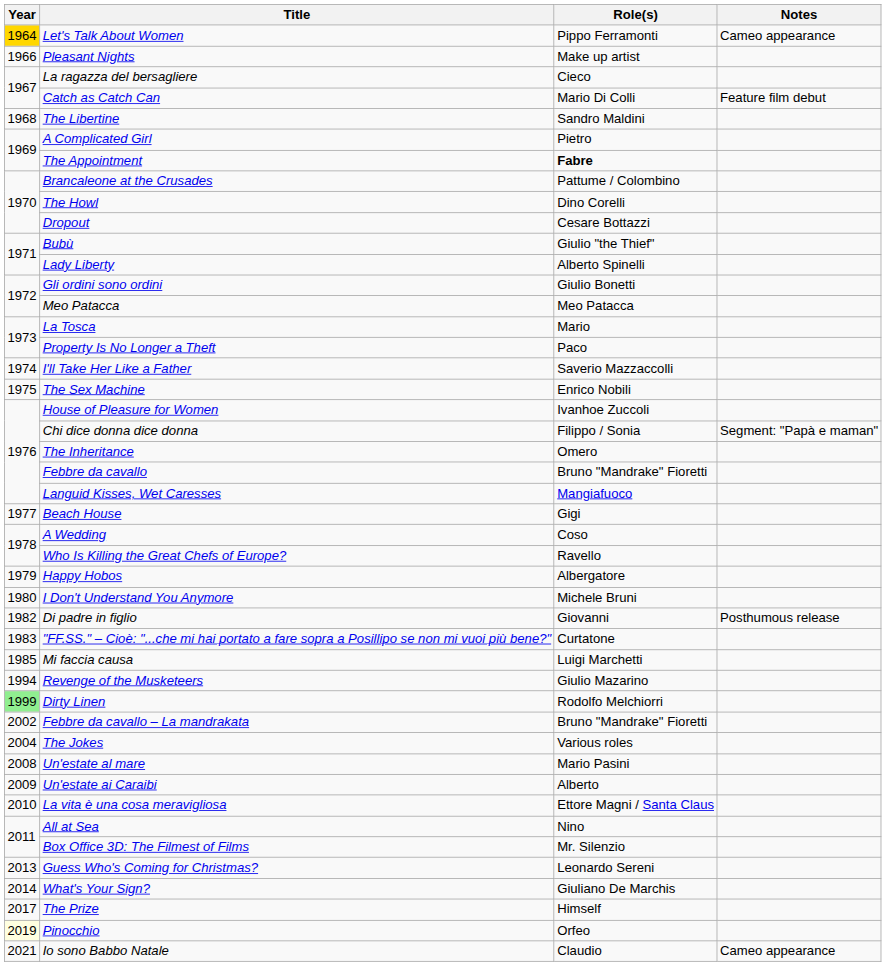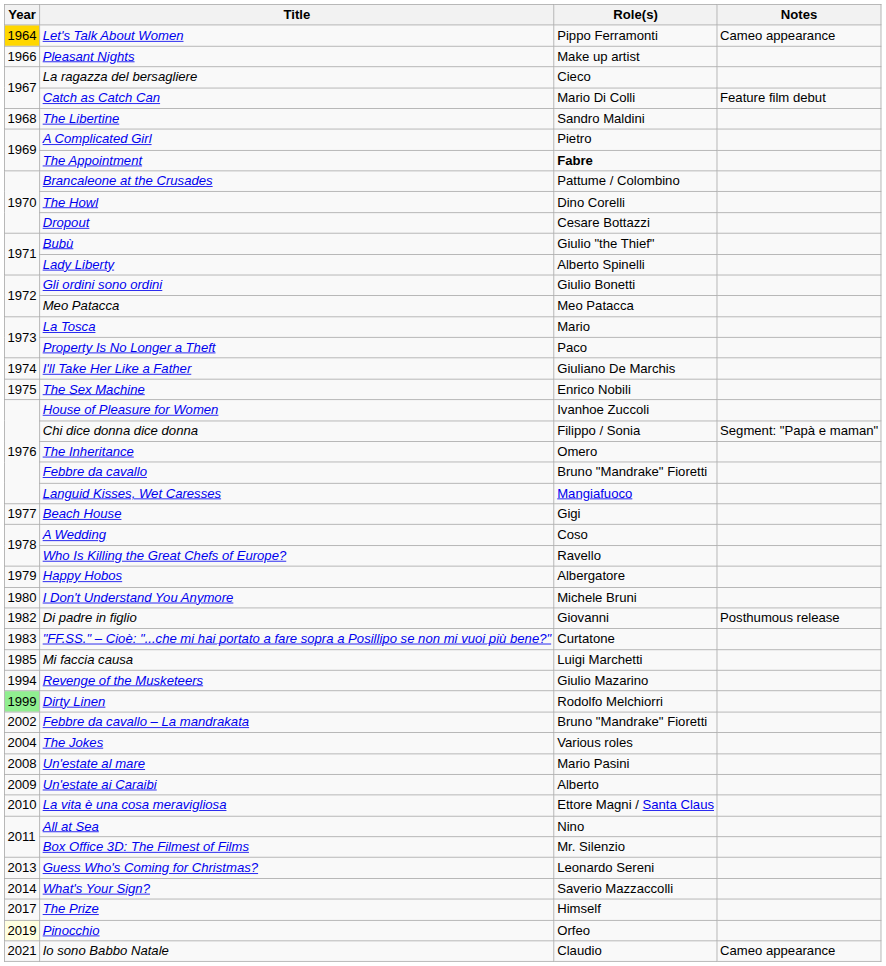I'll Take Her Like a Father | Role(s): Saverio Mazzaccolli -> Giuliano De Marchis
What's Your Sign? | Role(s): Giuliano De Marchis -> Saverio Mazzaccolli
